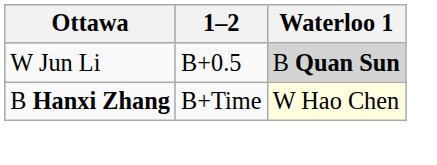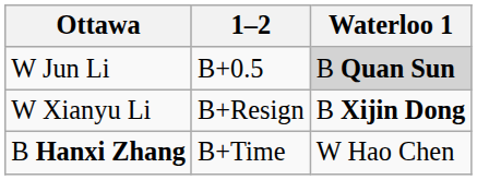+ row: W Xianyu Li | B+Resign | B Xijin Dong
B Hanxi Zhang | Waterloo 1: lightyellow background -> no background
